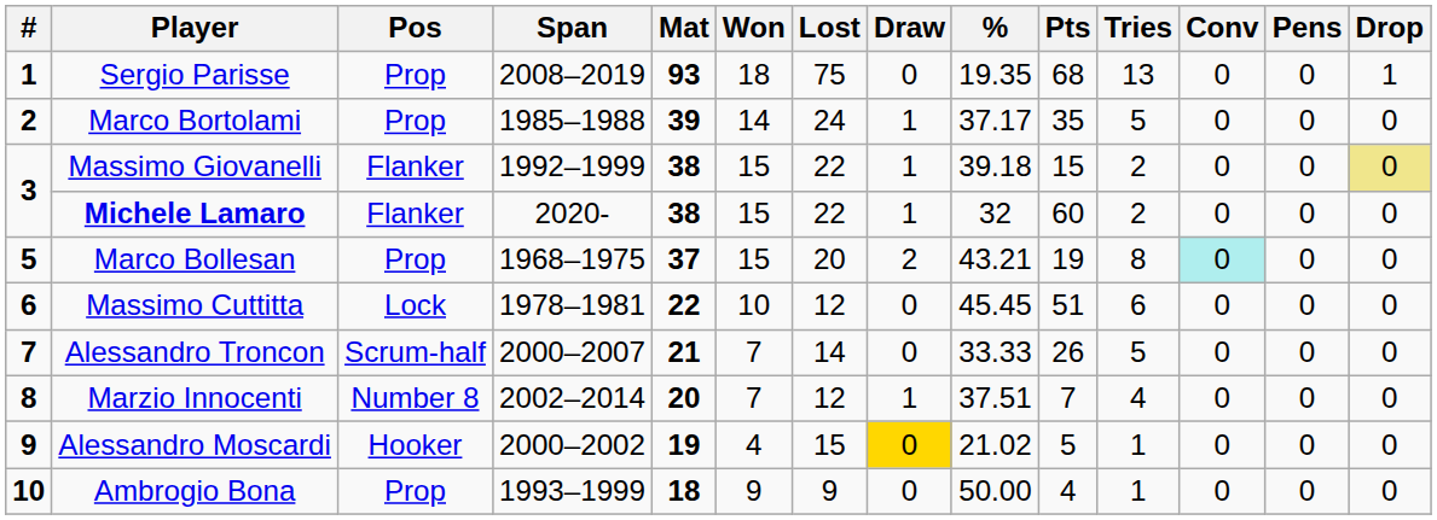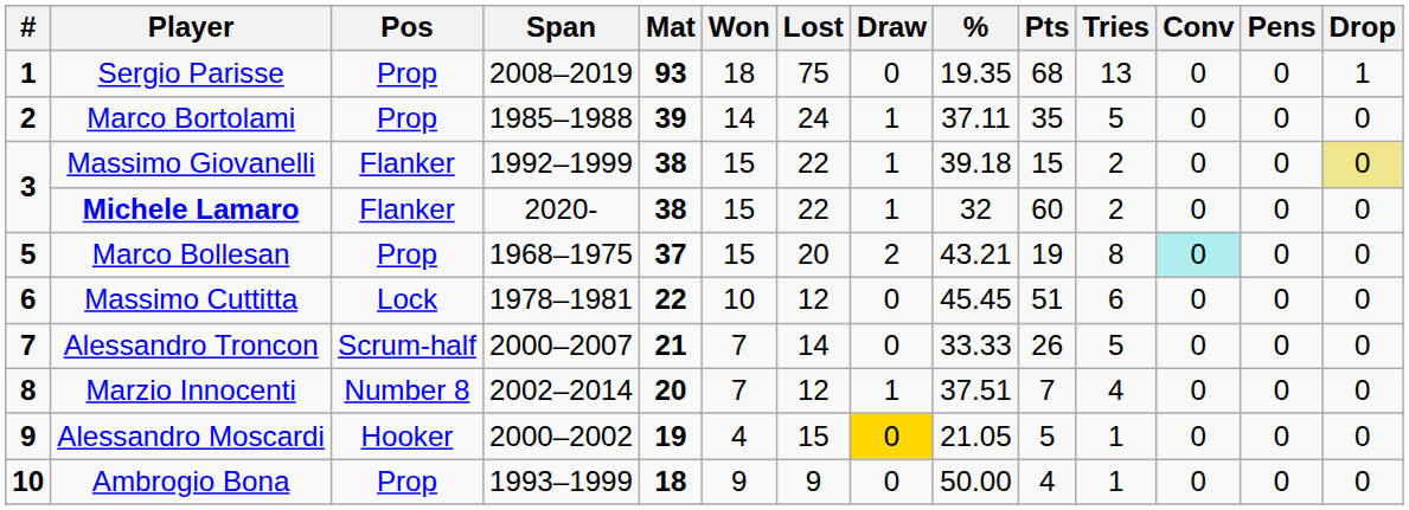Marco Bortolami | %: 37.17 -> 37.11
Alessandro Moscardi | %: 21.02 -> 21.05
